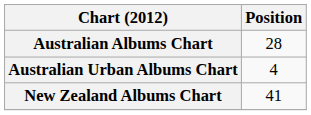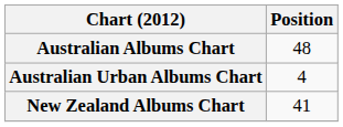Australian Albums Chart | Position: 28 -> 48
